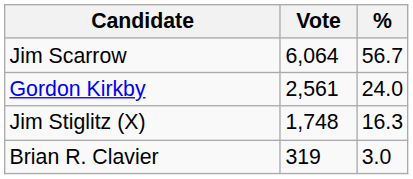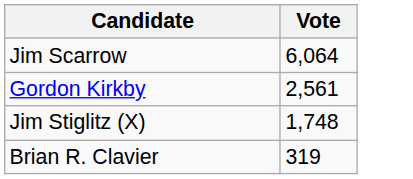- column: % | 56.7 | 24.0 | 16.3 | 3.0
